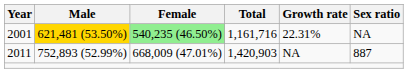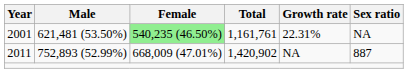2001 | Male: gold background -> no background
2001 | Total: 1,161,716 -> 1,161,761
2011 | Total: 1,420,903 -> 1,420,902
